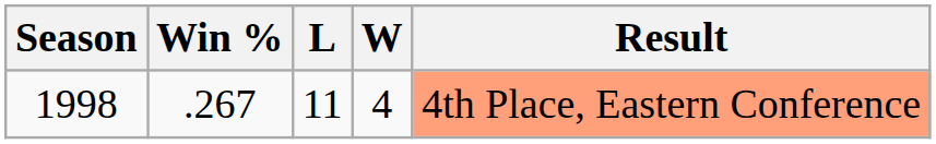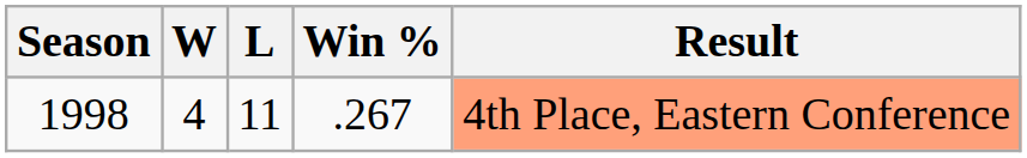columns swapped: W <-> Win %
